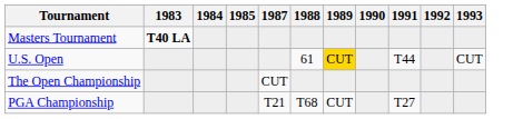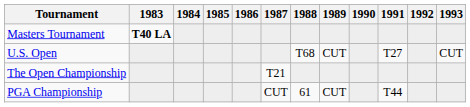+ column: 1986
U.S. Open | 1988: 61 -> T68
U.S. Open | 1989: gold background -> no background
U.S. Open | 1991: T44 -> T27
The Open Championship | 1987: CUT -> T21
PGA Championship | 1987: T21 -> CUT
PGA Championship | 1988: T68 -> 61
PGA Championship | 1991: T27 -> T44
